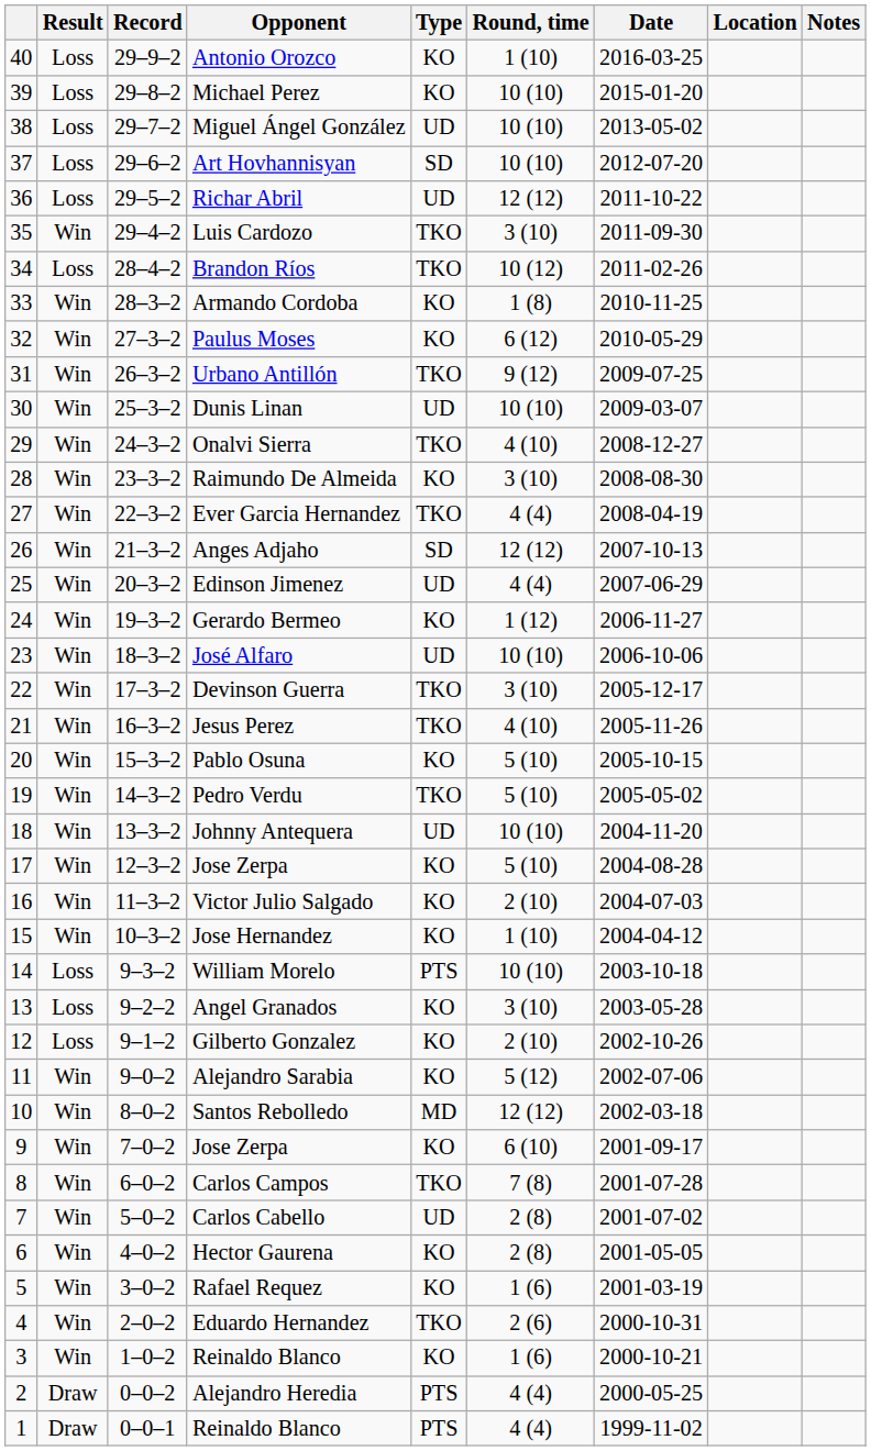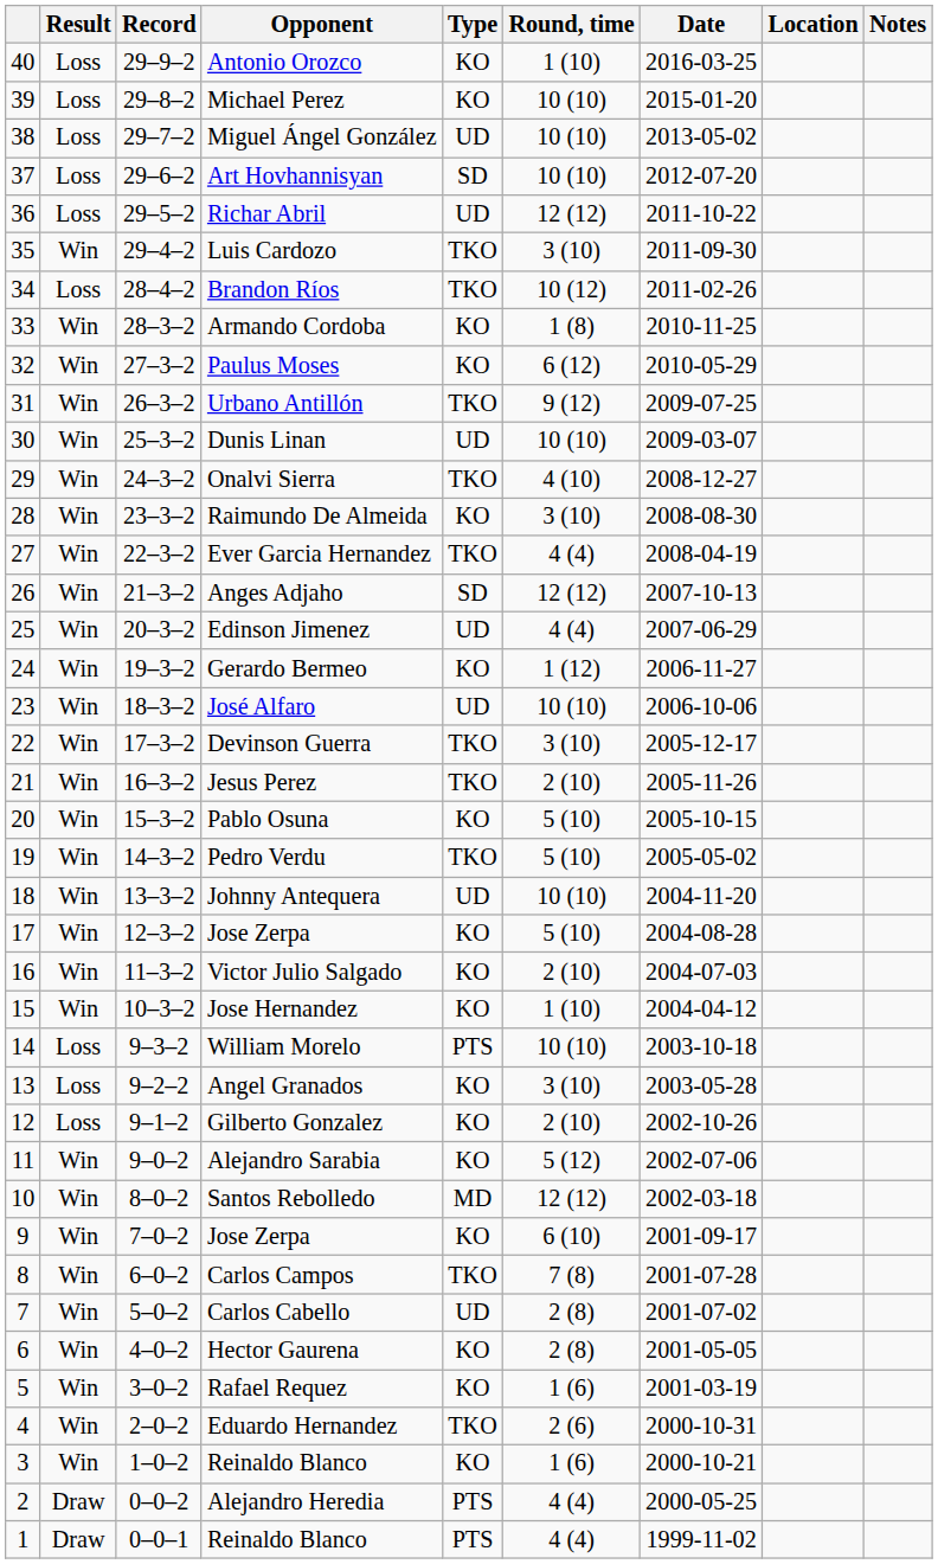Jesus Perez | Round, time: 4 (10) -> 2 (10)
